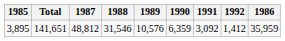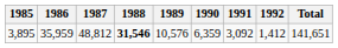columns swapped: 1986 <-> Total
3,895 | 1988: normal -> bold
